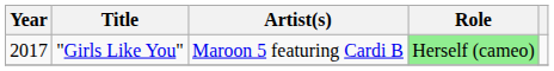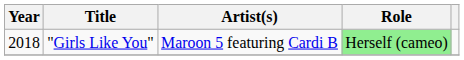"Girls Like You" | Year: 2017 -> 2018
